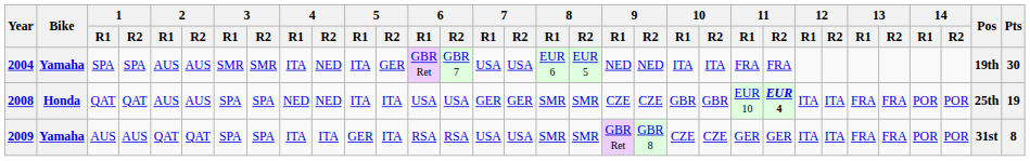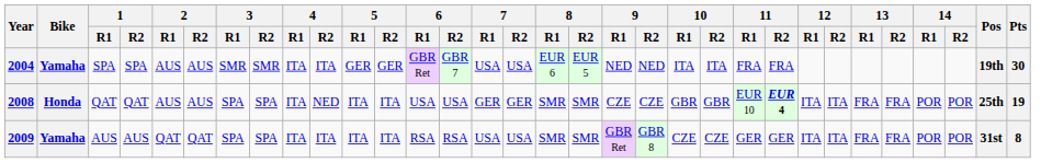2004 | 4 / R2: NED -> ITA
2004 | 5 / R1: ITA -> GER
2008 | 4 / R1: NED -> ITA
2009 | 5 / R1: GER -> ITA
